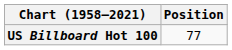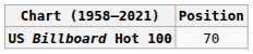US Billboard Hot 100 | Position: 77 -> 70
